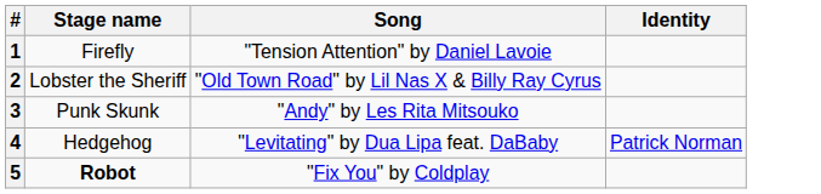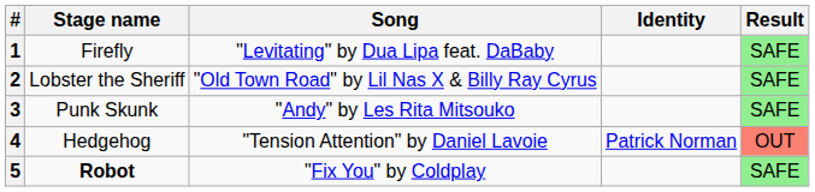+ column: Result | SAFE | SAFE | SAFE | OUT | SAFE
1 | Song: "Tension Attention" by Daniel Lavoie -> "Levitating" by Dua Lipa feat. DaBaby
4 | Song: "Levitating" by Dua Lipa feat. DaBaby -> "Tension Attention" by Daniel Lavoie
